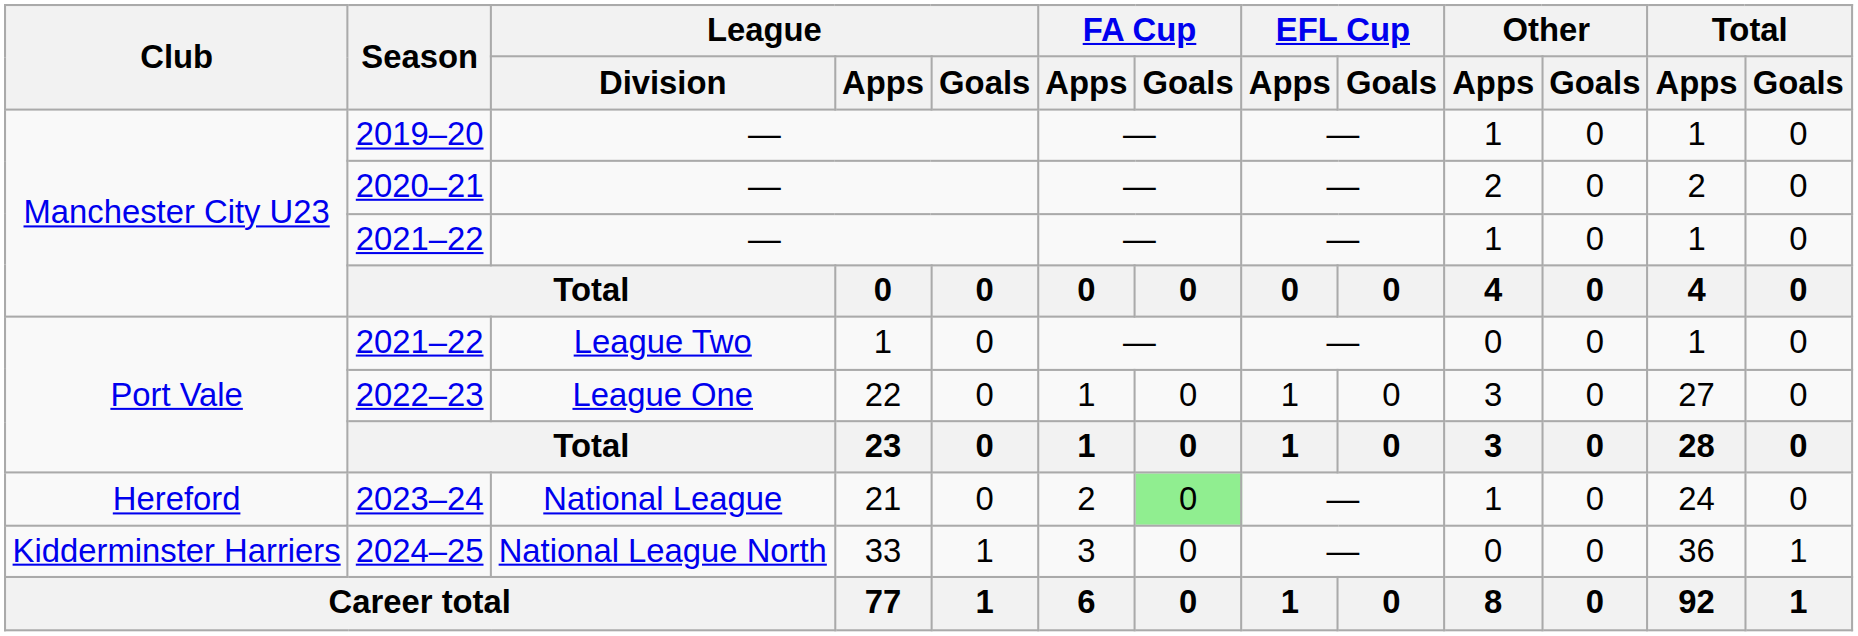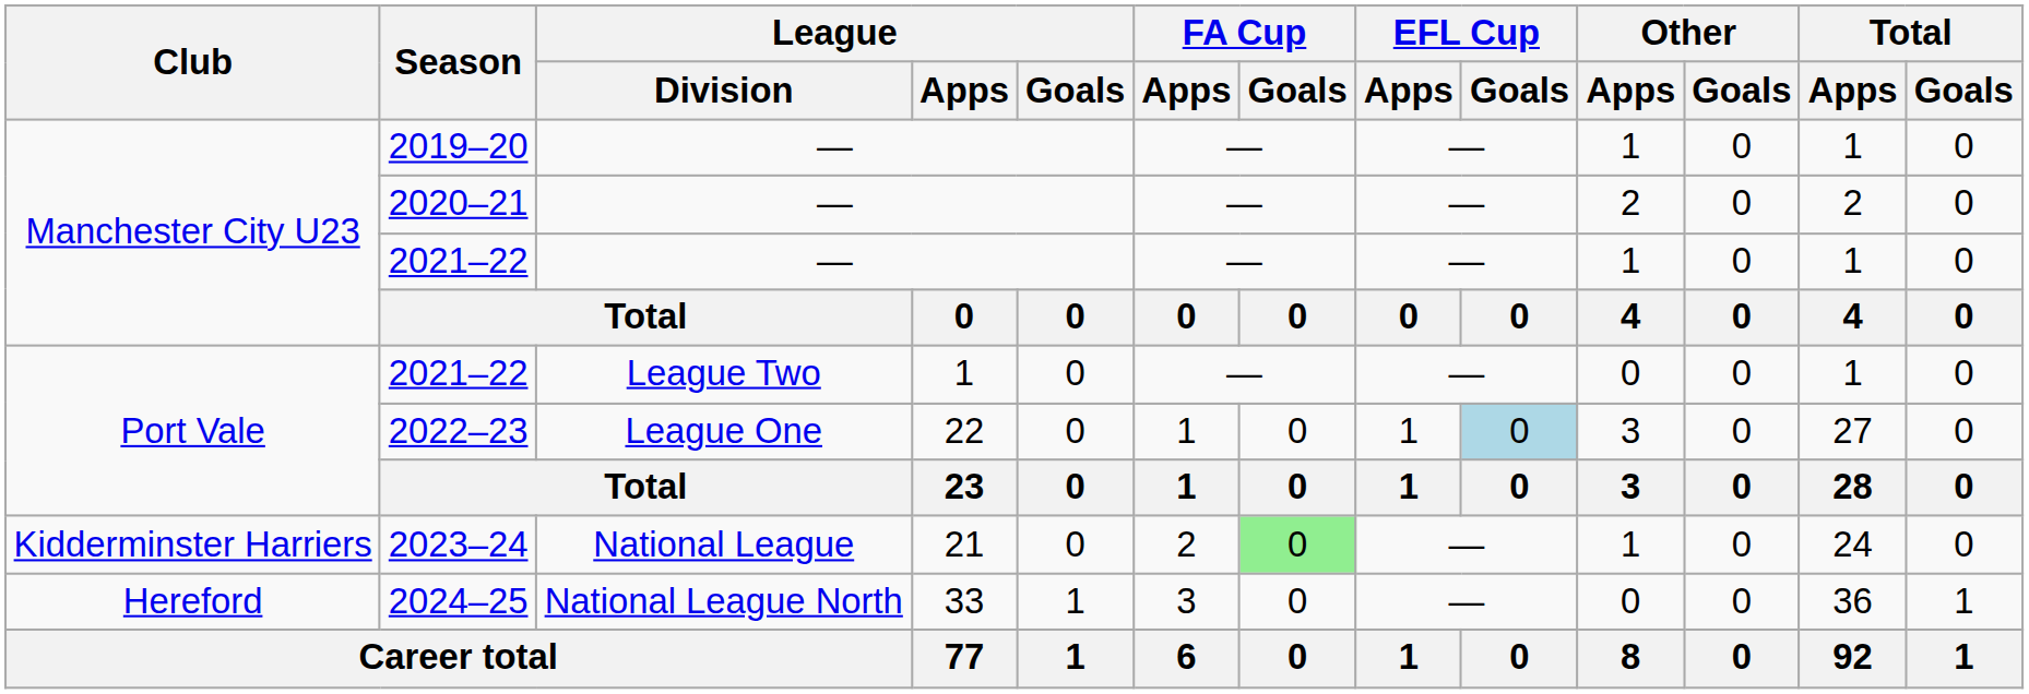2022–23 | EFL Cup / Goals: no background -> lightblue background
2023–24 | Club: Hereford -> Kidderminster Harriers
2024–25 | Club: Kidderminster Harriers -> Hereford
